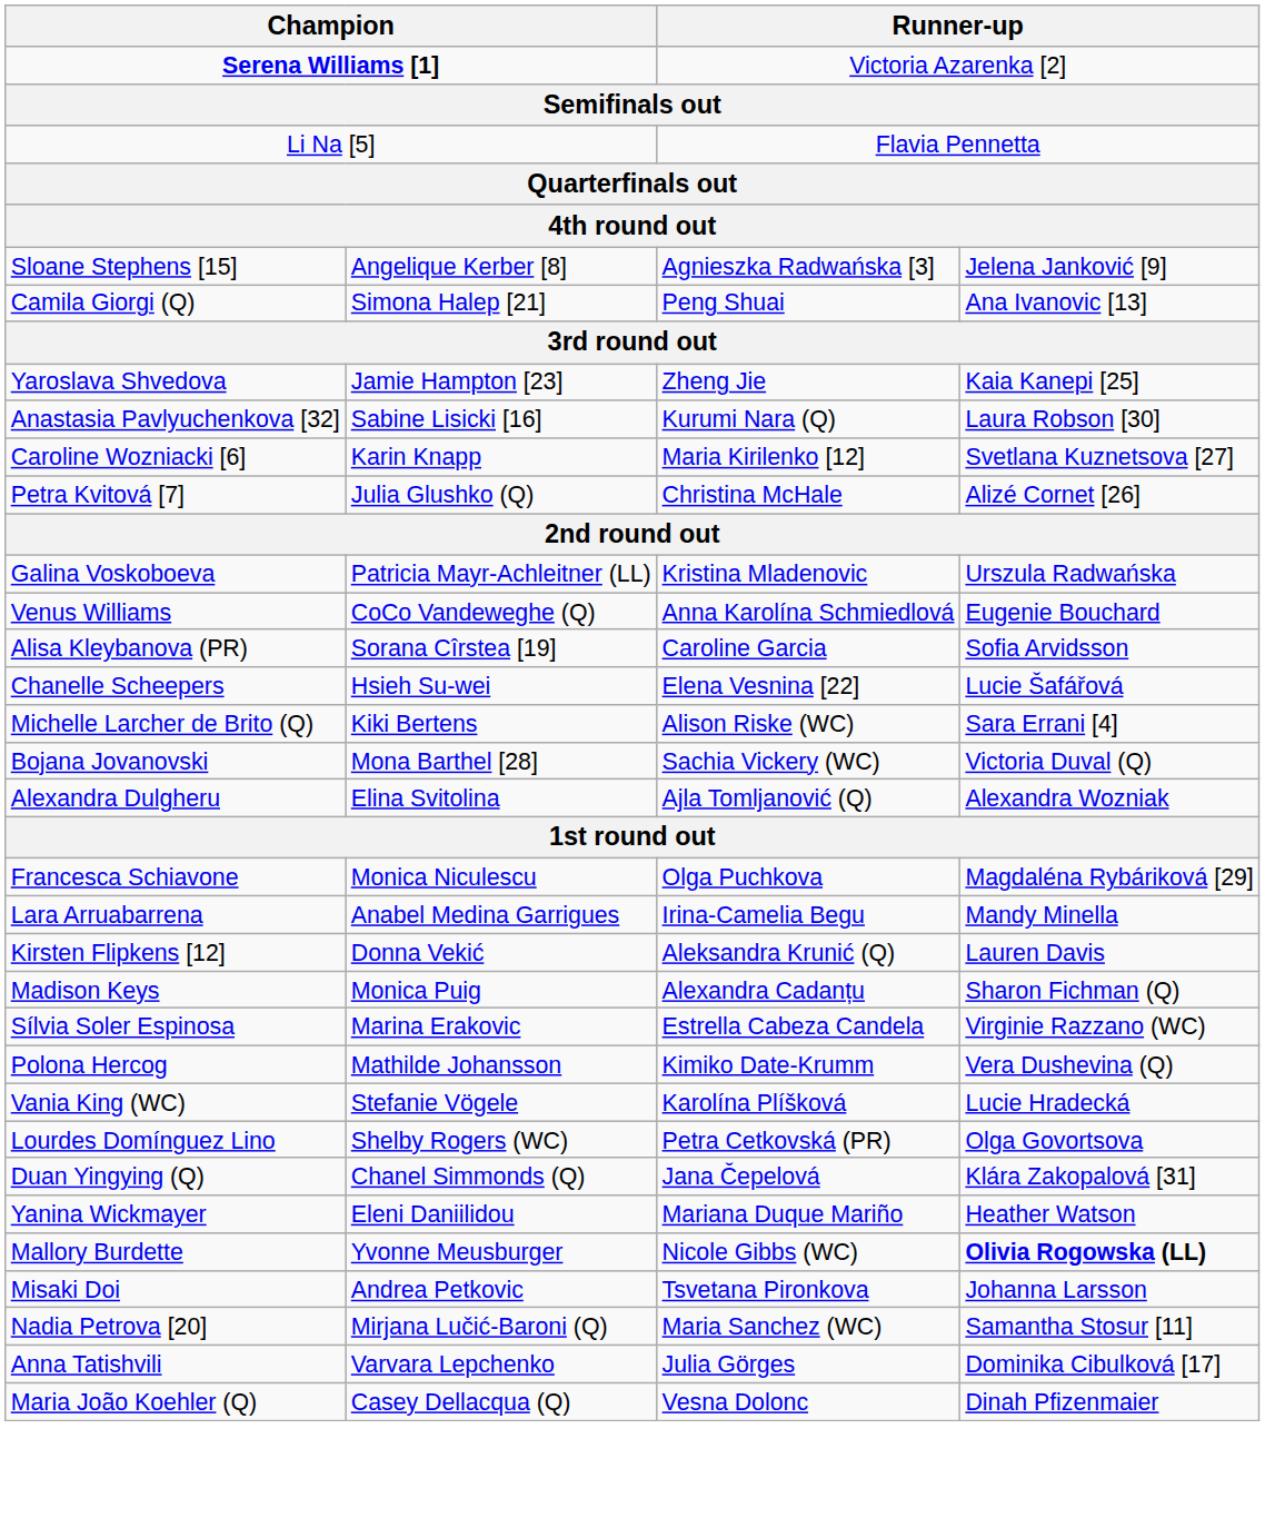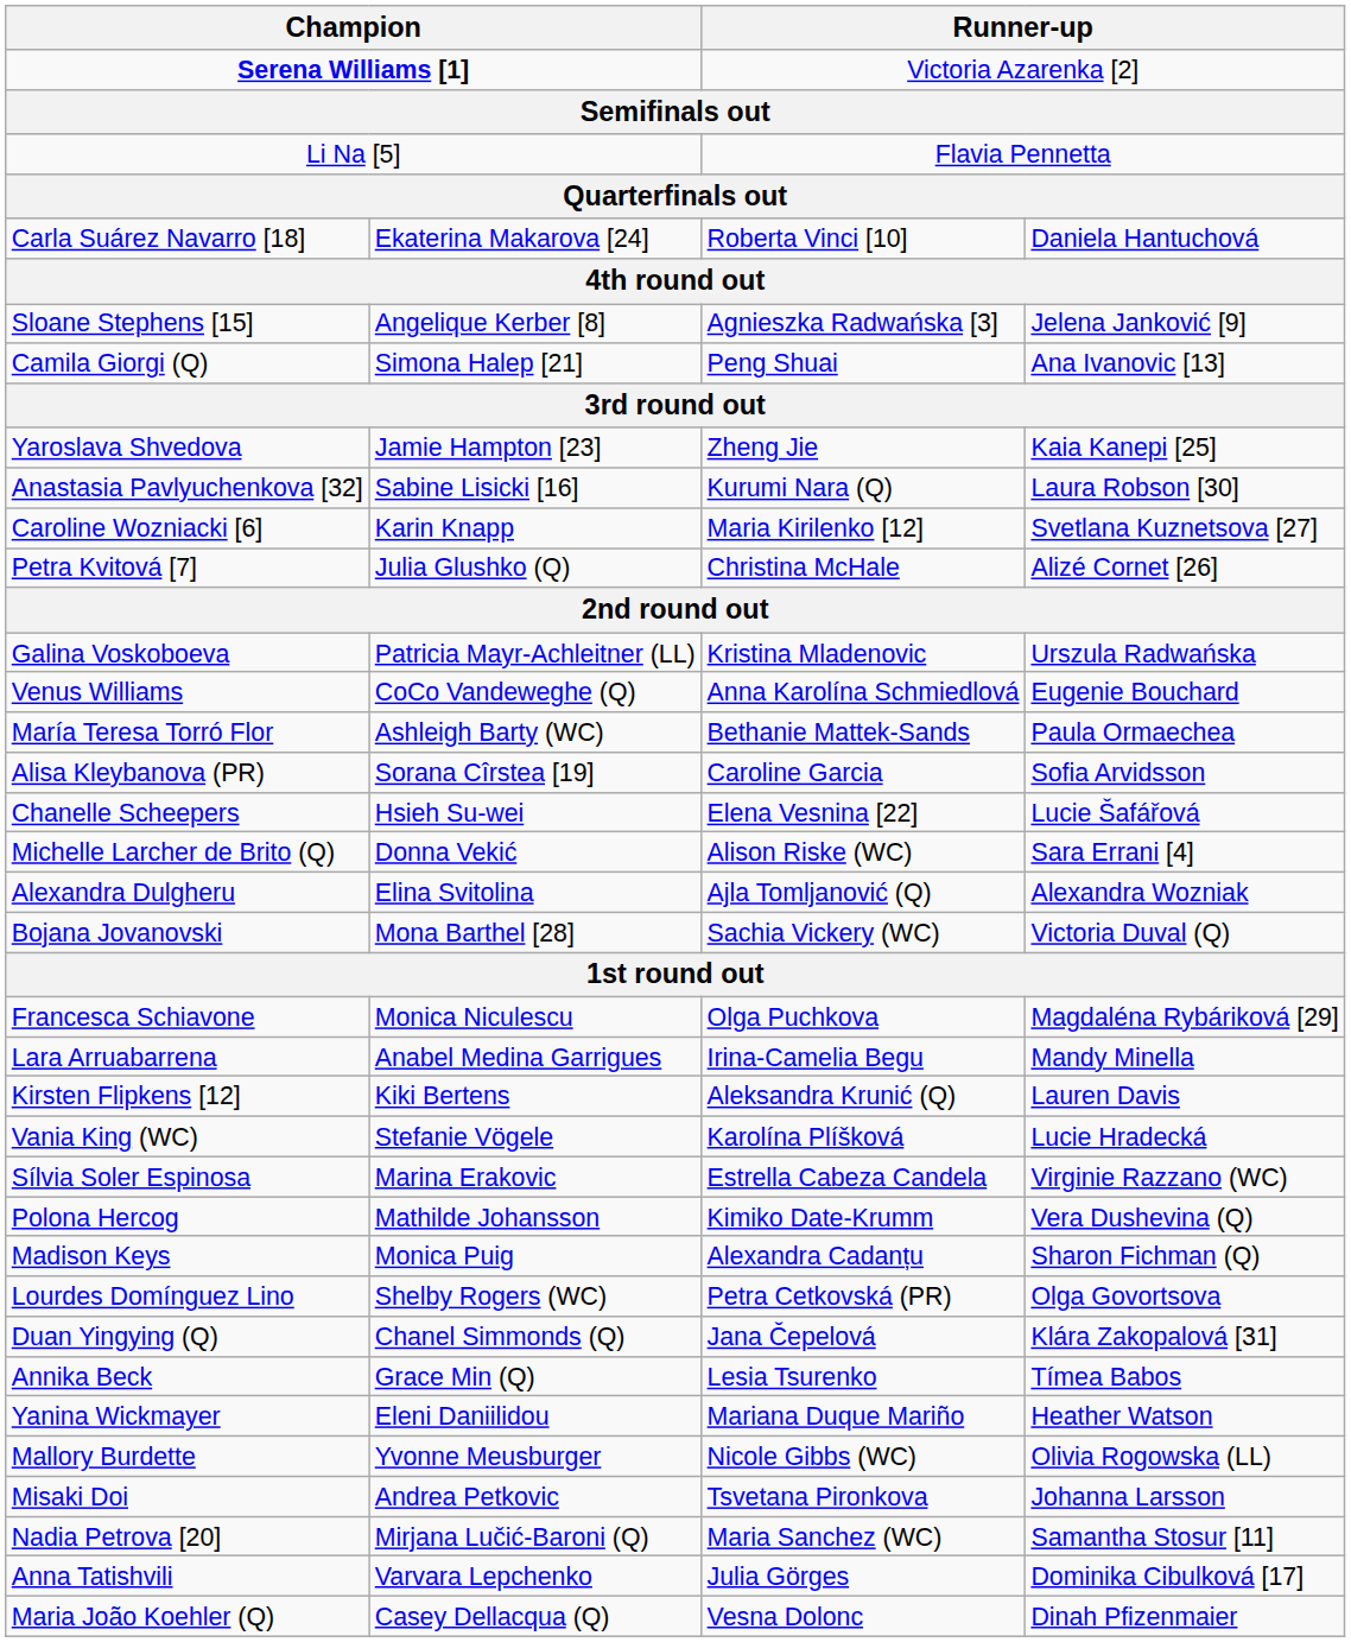+ row: Carla Suárez Navarro [18] | Ekaterina Makarova [24] | Roberta Vinci [10] | Daniela Hantuchová
+ row: María Teresa Torró Flor | Ashleigh Barty (WC) | Bethanie Mattek-Sands | Paula Ormaechea
Michelle Larcher de Brito (Q) | column 2: Kiki Bertens -> Donna Vekić
rows swapped: Bojana Jovanovski <-> Alexandra Dulgheru
Kirsten Flipkens [12] | column 2: Donna Vekić -> Kiki Bertens
rows swapped: Vania King (WC) <-> Madison Keys
+ row: Annika Beck | Grace Min (Q) | Lesia Tsurenko | Tímea Babos
Mallory Burdette | column 4: bold -> normal
